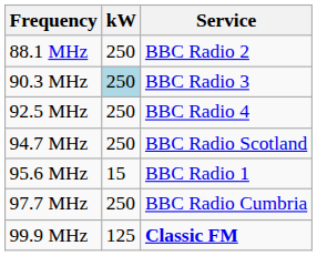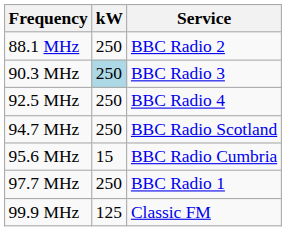95.6 MHz | Service: BBC Radio 1 -> BBC Radio Cumbria
97.7 MHz | Service: BBC Radio Cumbria -> BBC Radio 1
99.9 MHz | Service: bold -> normal
